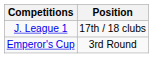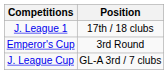+ row: J. League Cup | GL-A 3rd / 7 clubs
